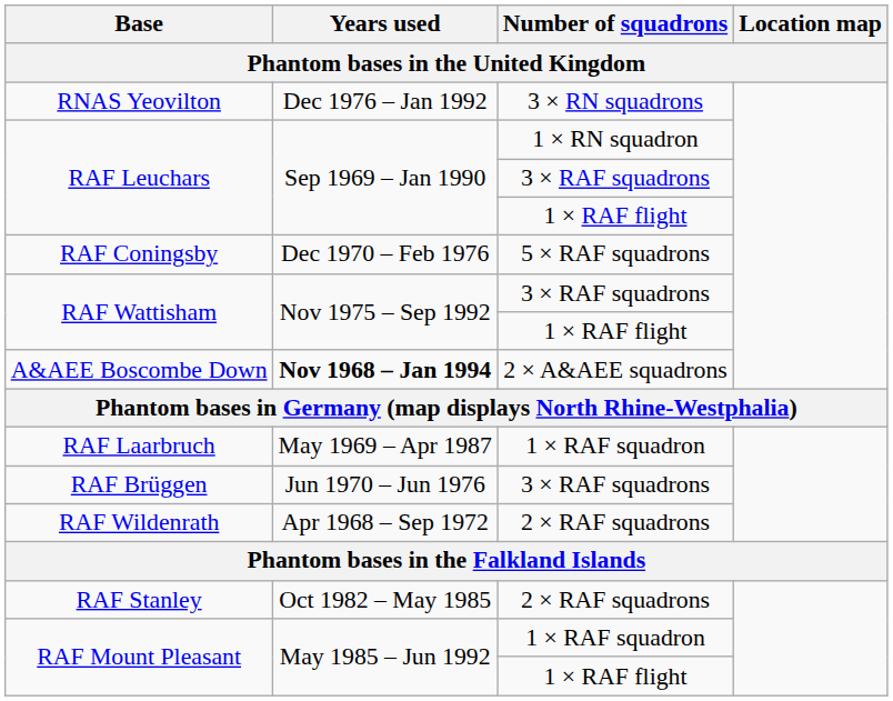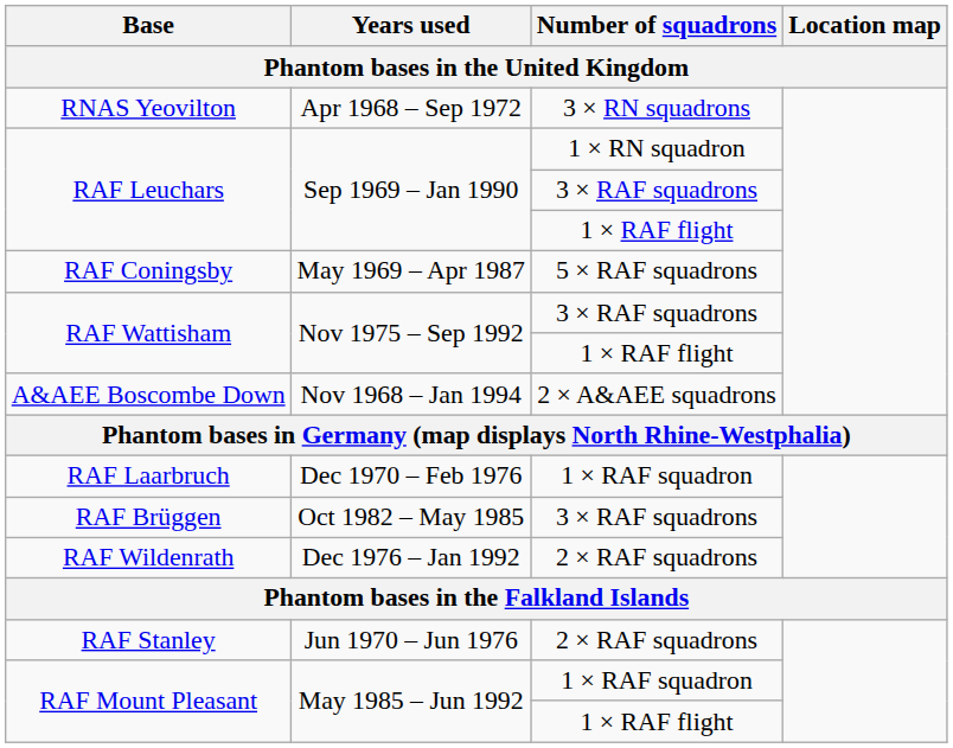RNAS Yeovilton | Years used: Dec 1976 – Jan 1992 -> Apr 1968 – Sep 1972
RAF Coningsby | Years used: Dec 1970 – Feb 1976 -> May 1969 – Apr 1987
A&AEE Boscombe Down | Years used: bold -> normal
RAF Laarbruch | Years used: May 1969 – Apr 1987 -> Dec 1970 – Feb 1976
RAF Brüggen | Years used: Jun 1970 – Jun 1976 -> Oct 1982 – May 1985
RAF Wildenrath | Years used: Apr 1968 – Sep 1972 -> Dec 1976 – Jan 1992
RAF Stanley | Years used: Oct 1982 – May 1985 -> Jun 1970 – Jun 1976
